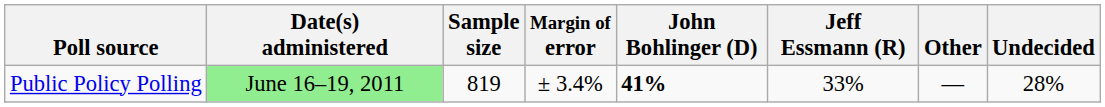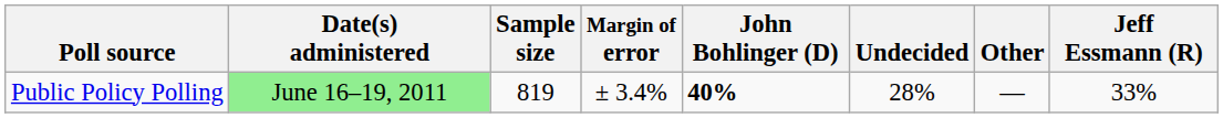columns swapped: Jeff Essmann (R) <-> Undecided
Public Policy Polling | John Bohlinger (D): 41% -> 40%
